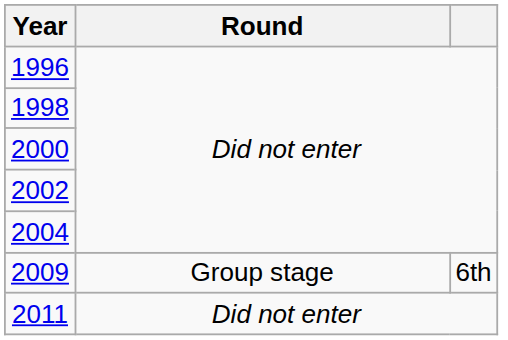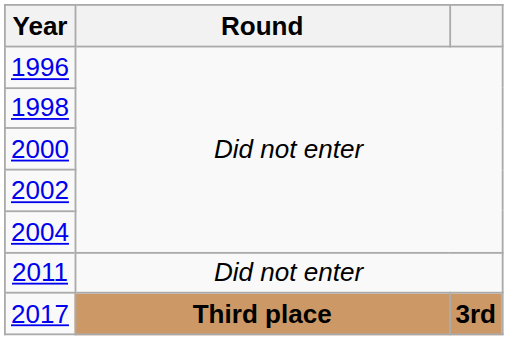- row: 2009 | Group stage | 6th
+ row: 2017 | Third place | 3rd
